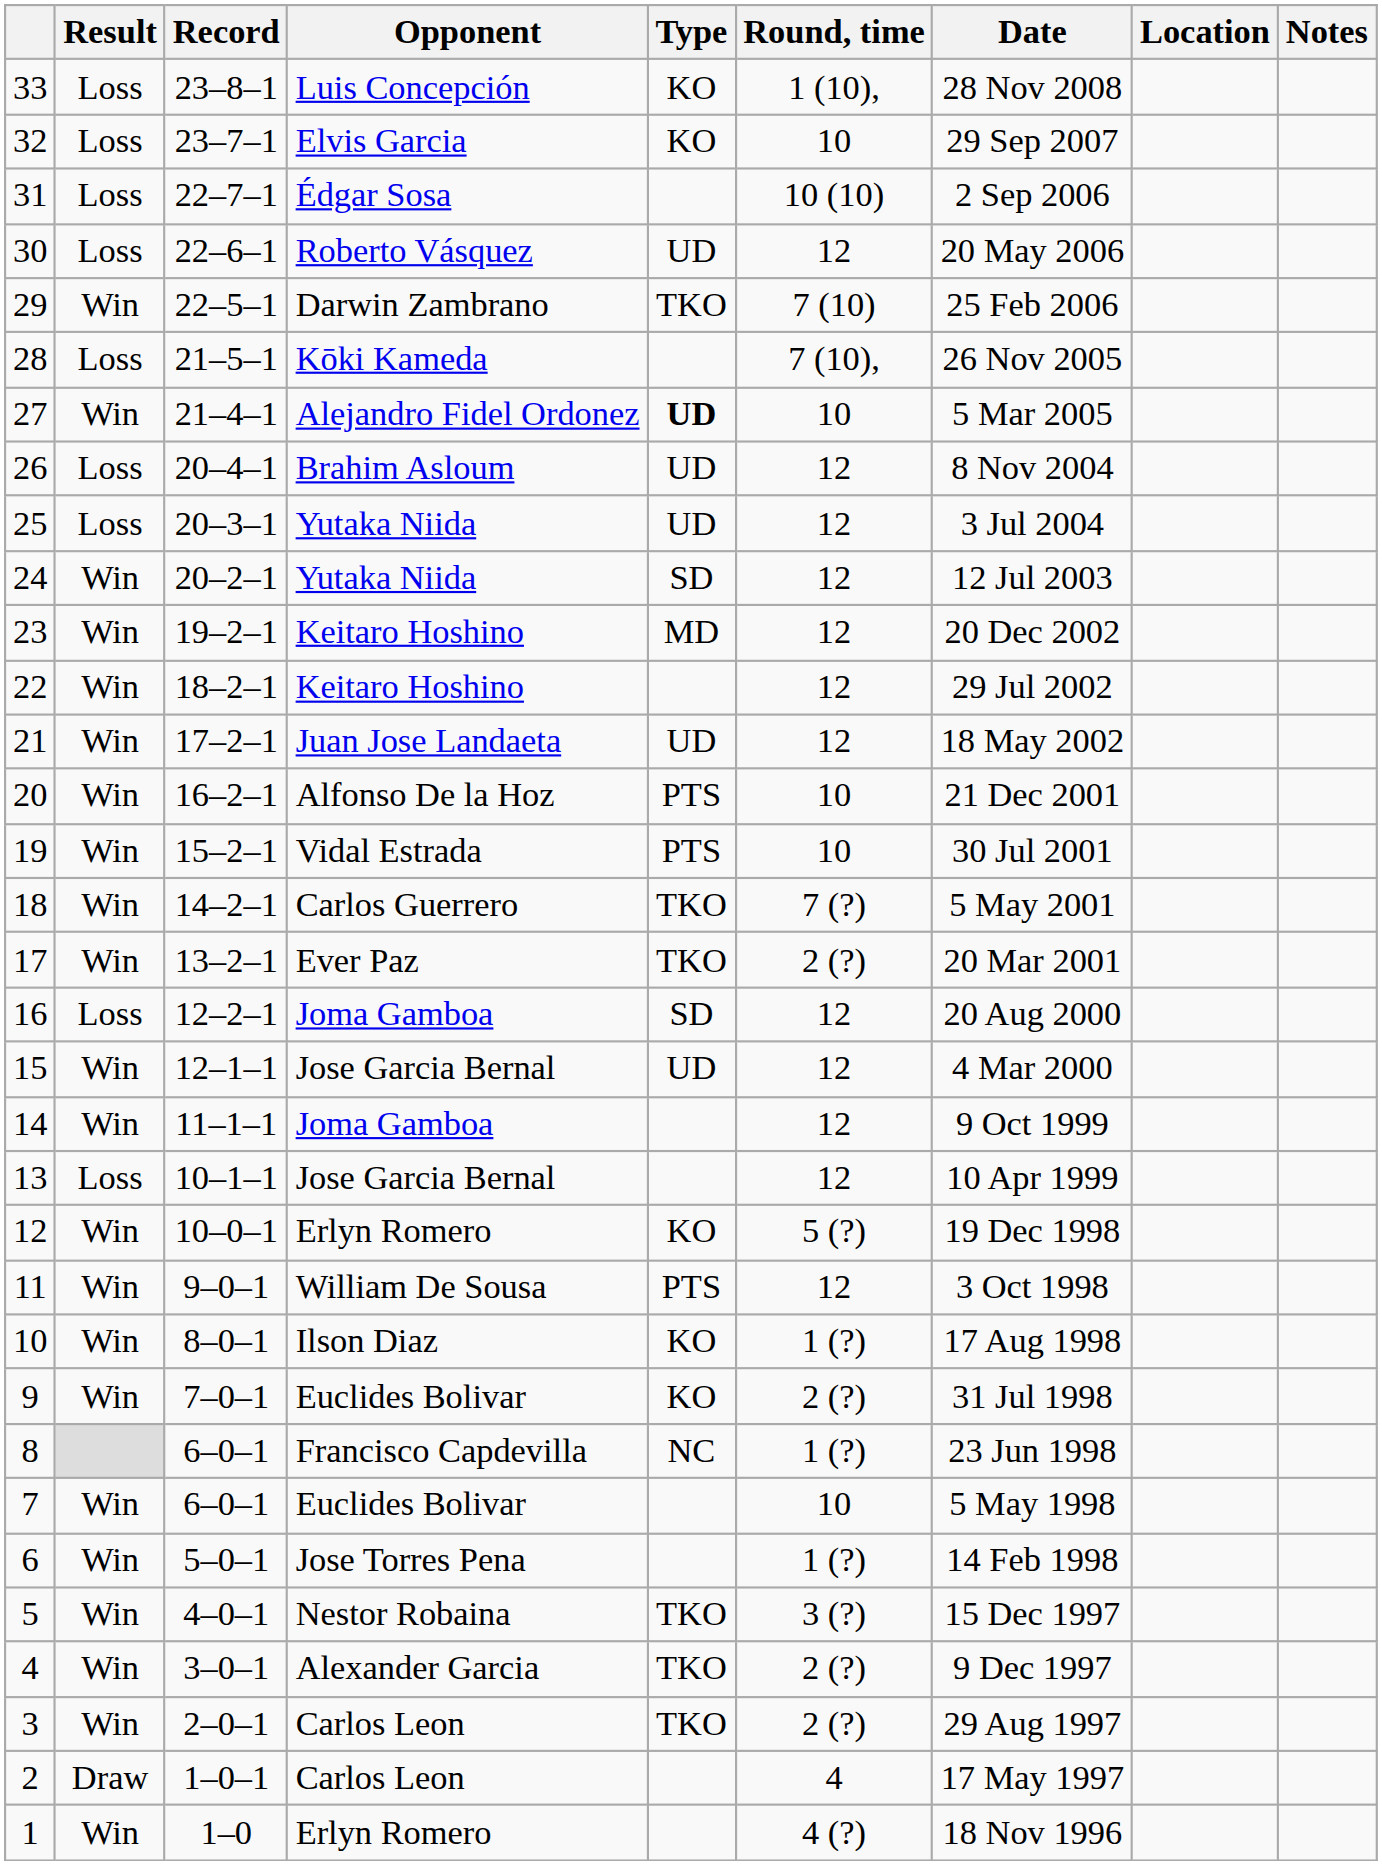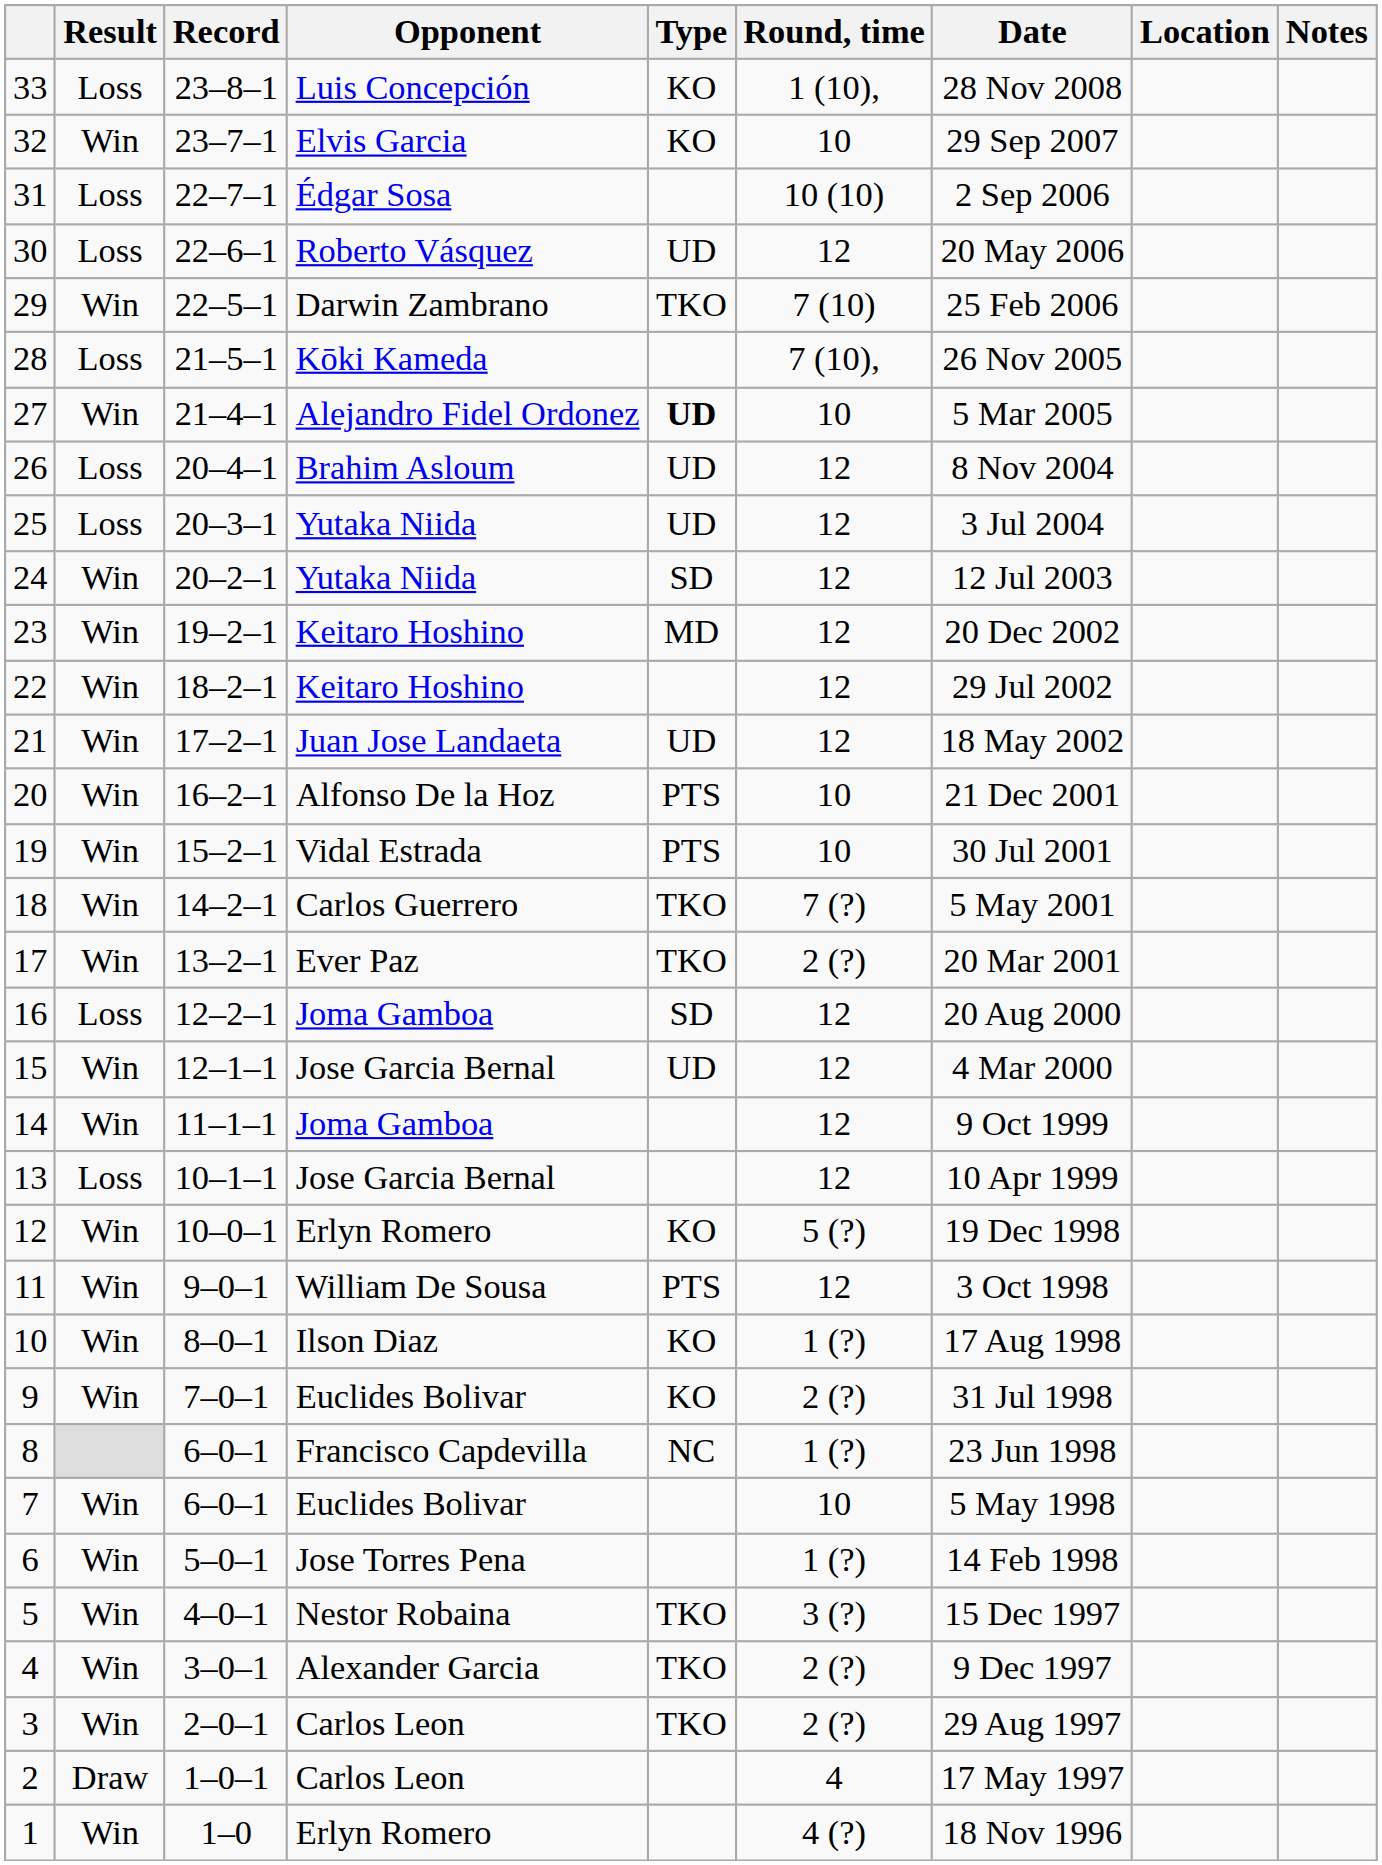32 | Result: Loss -> Win
